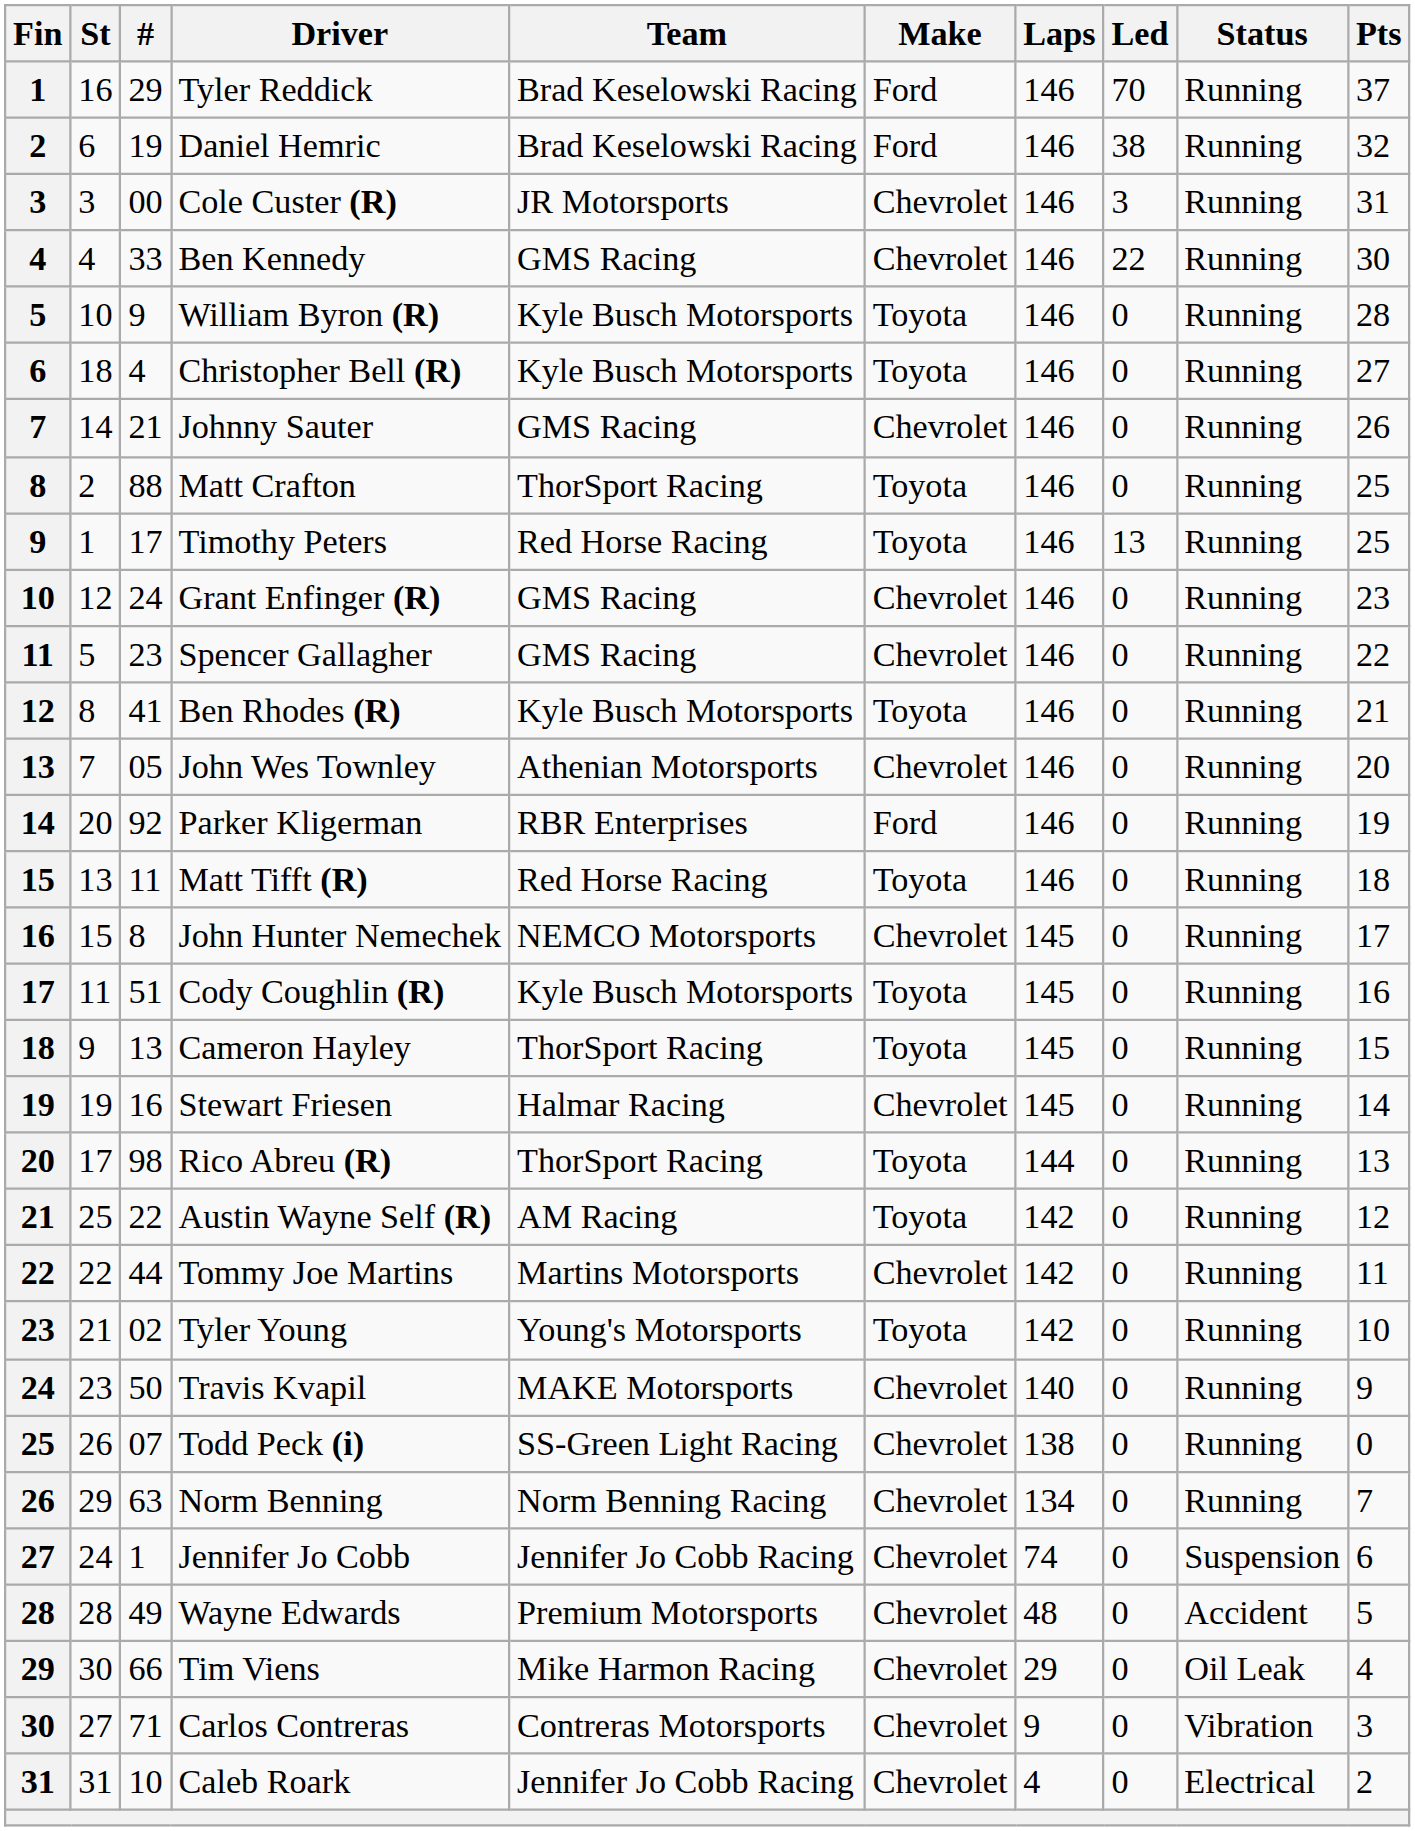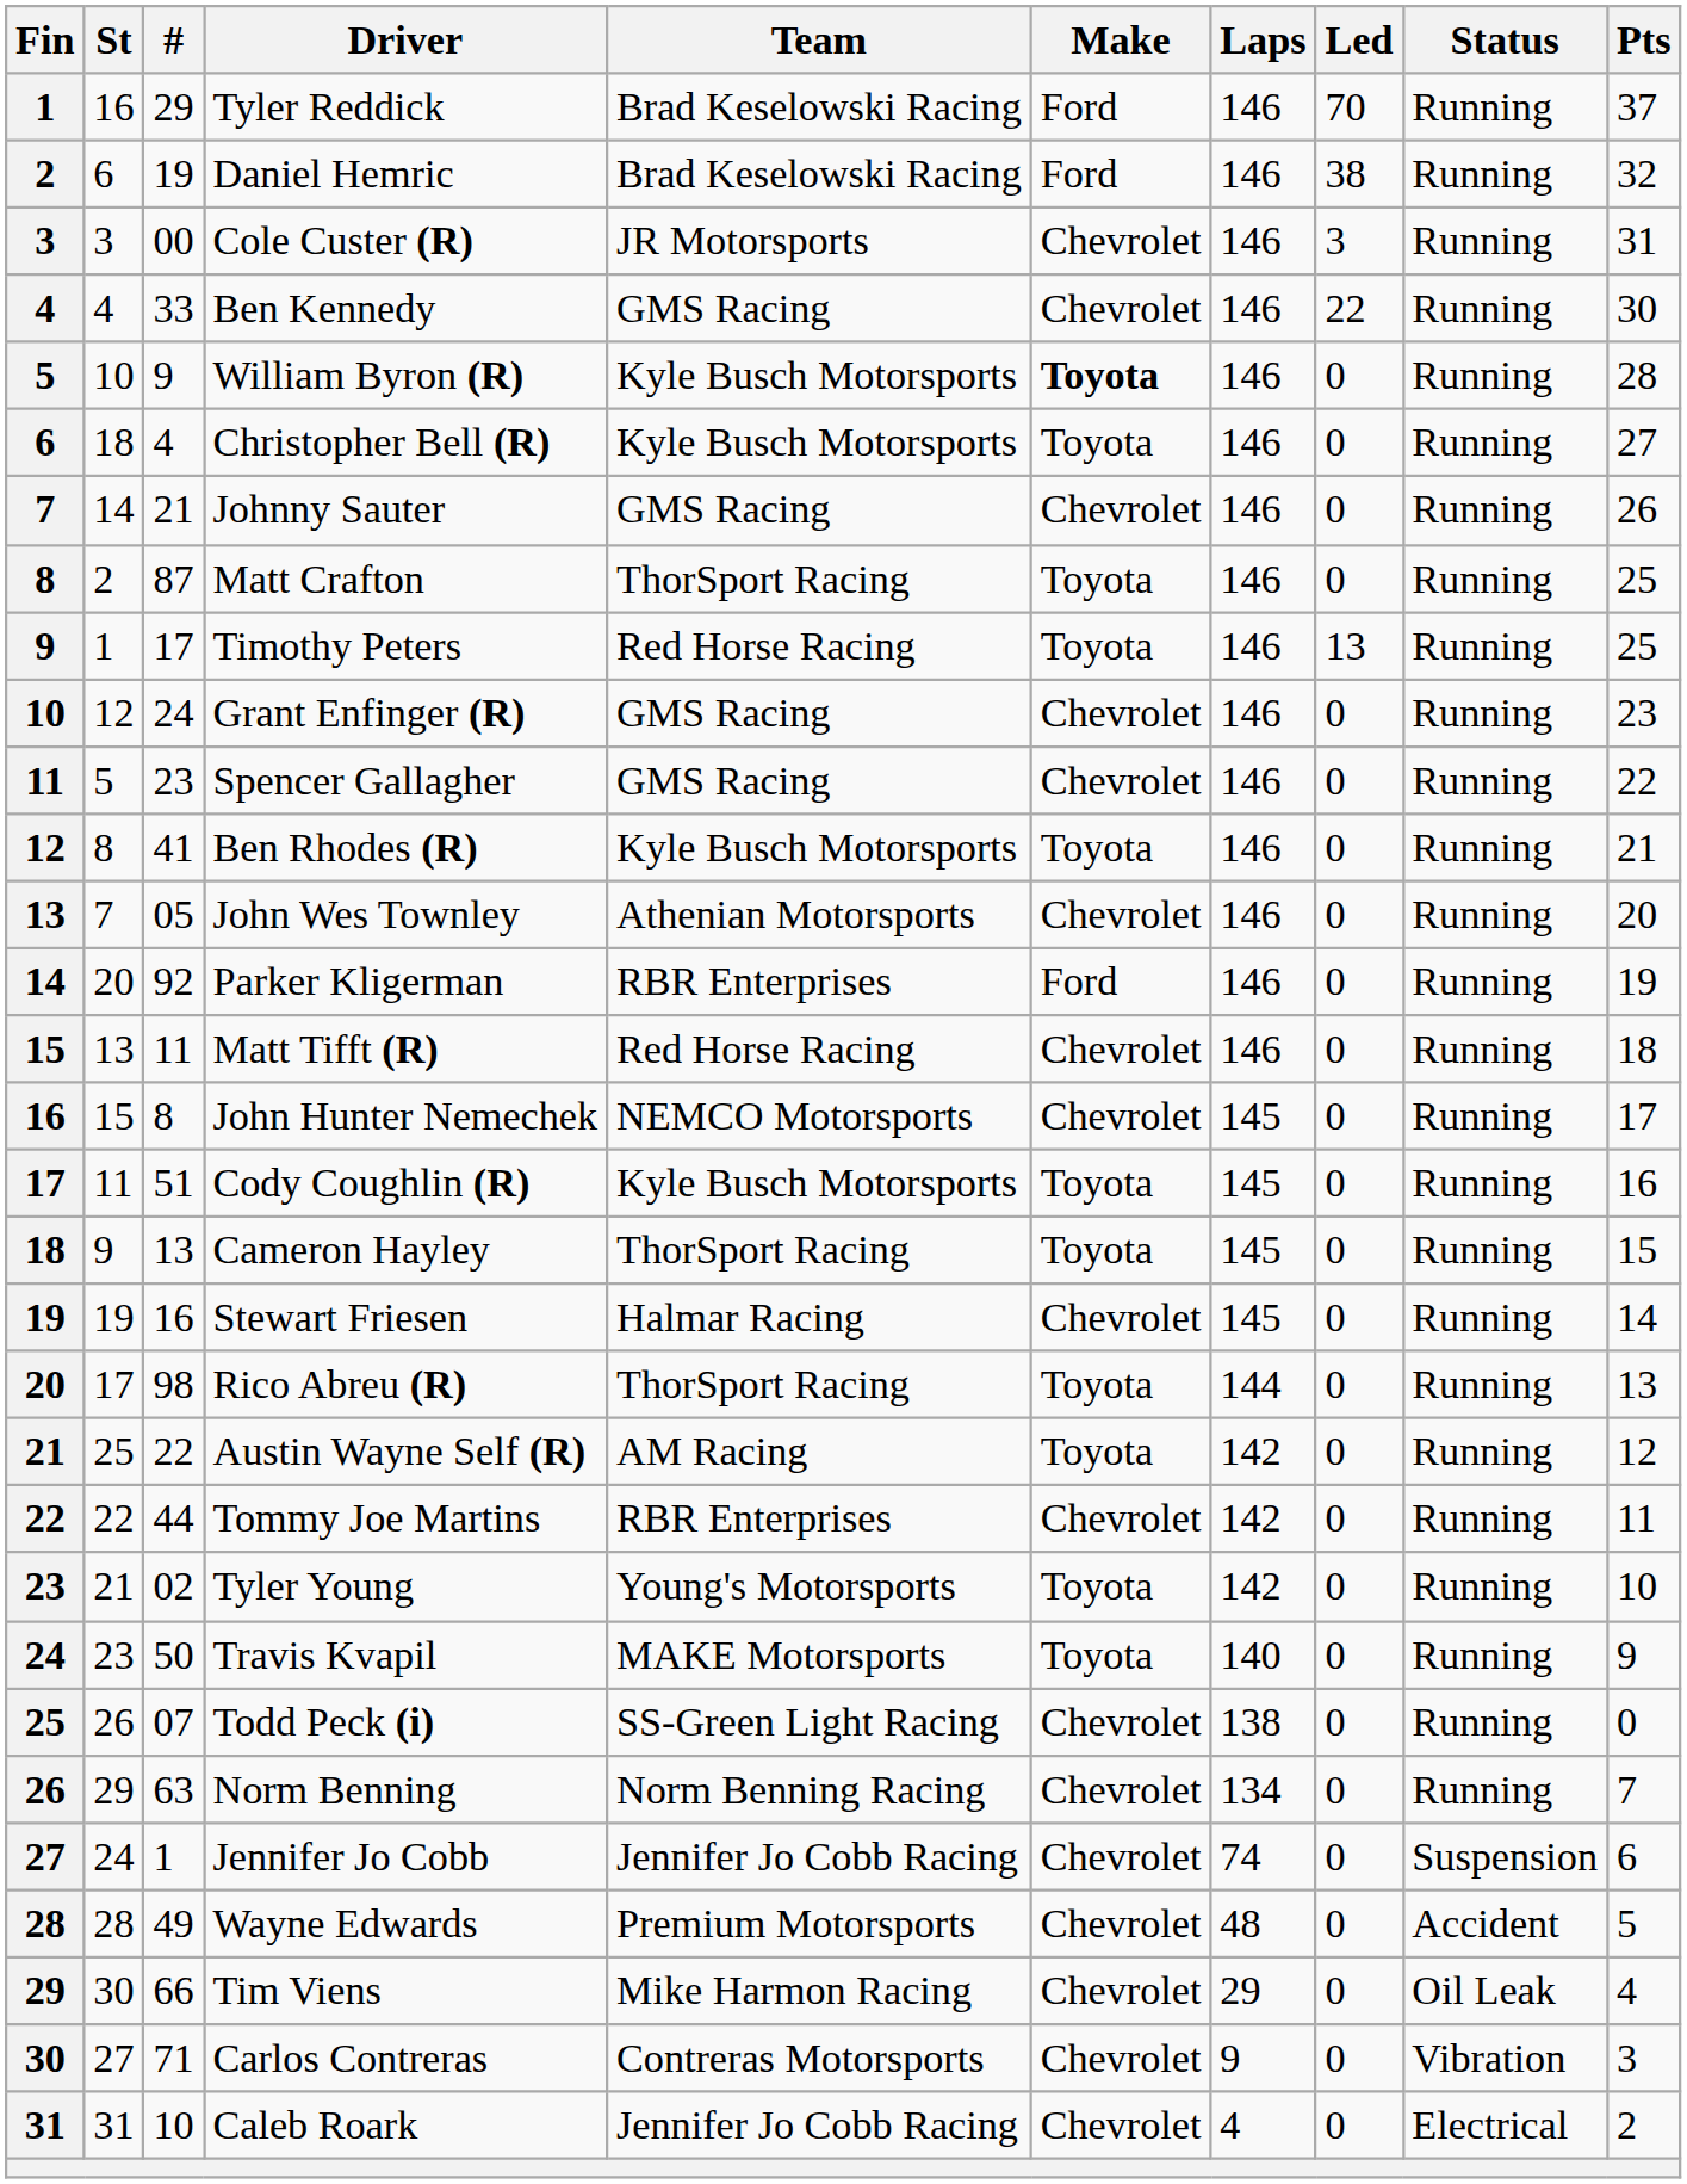William Byron (R) | Make: normal -> bold
Matt Crafton | #: 88 -> 87
Matt Tifft (R) | Make: Toyota -> Chevrolet
Tommy Joe Martins | Team: Martins Motorsports -> RBR Enterprises
Travis Kvapil | Make: Chevrolet -> Toyota
